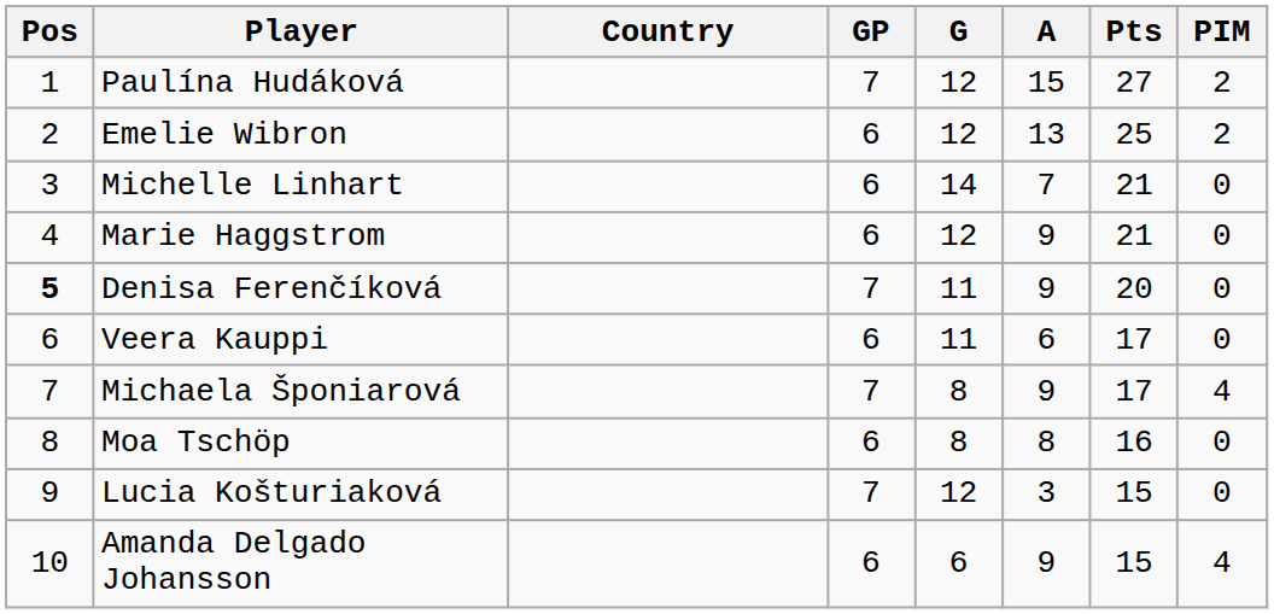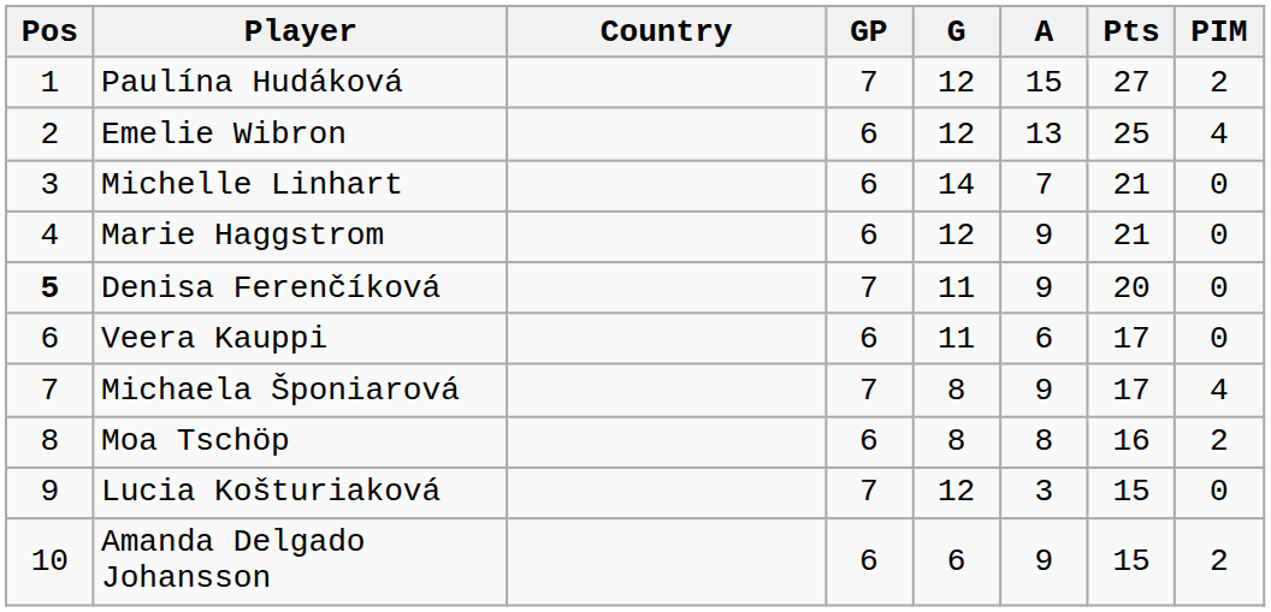Emelie Wibron | PIM: 2 -> 4
Moa Tschöp | PIM: 0 -> 2
Amanda Delgado Johansson | PIM: 4 -> 2
